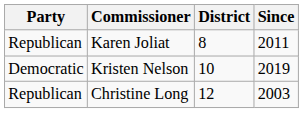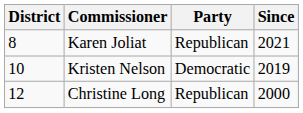columns swapped: District <-> Party
Karen Joliat | Since: 2011 -> 2021
Christine Long | Since: 2003 -> 2000
